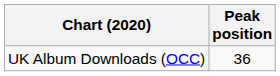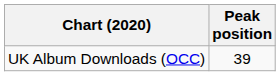UK Album Downloads (OCC) | Peak position: 36 -> 39
